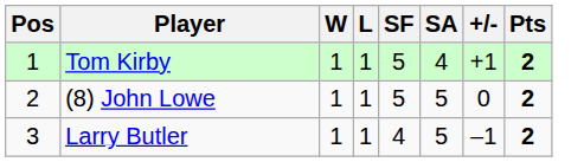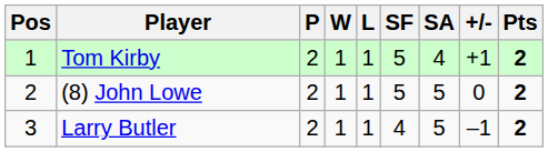+ column: P | 2 | 2 | 2
